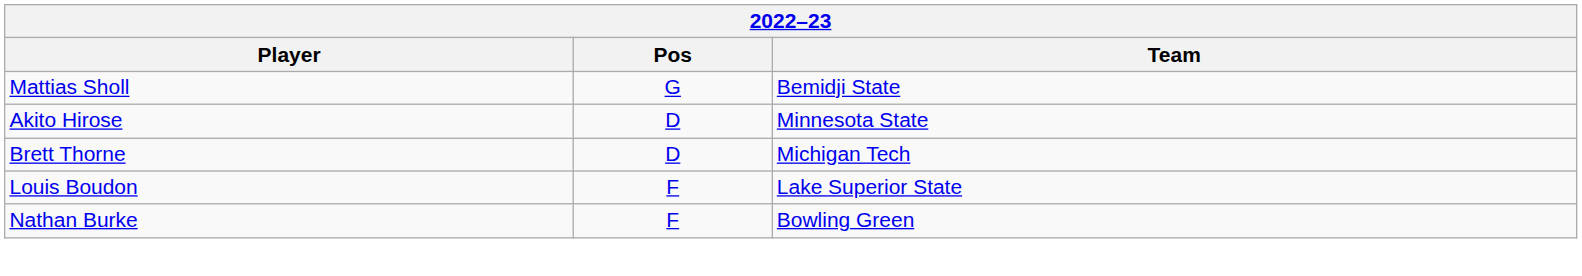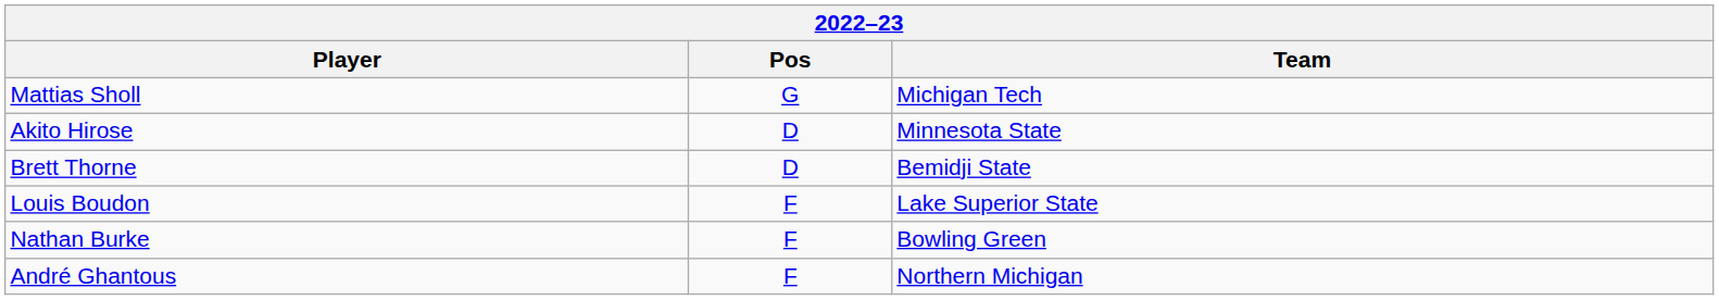Mattias Sholl | Team: Bemidji State -> Michigan Tech
Brett Thorne | Team: Michigan Tech -> Bemidji State
+ row: André Ghantous | F | Northern Michigan
